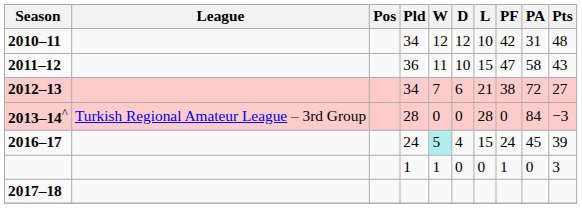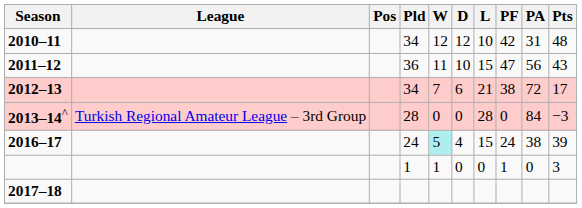2011–12 | PA: 58 -> 56
2012–13 | Pts: 27 -> 17
2016–17 | PA: 45 -> 38
